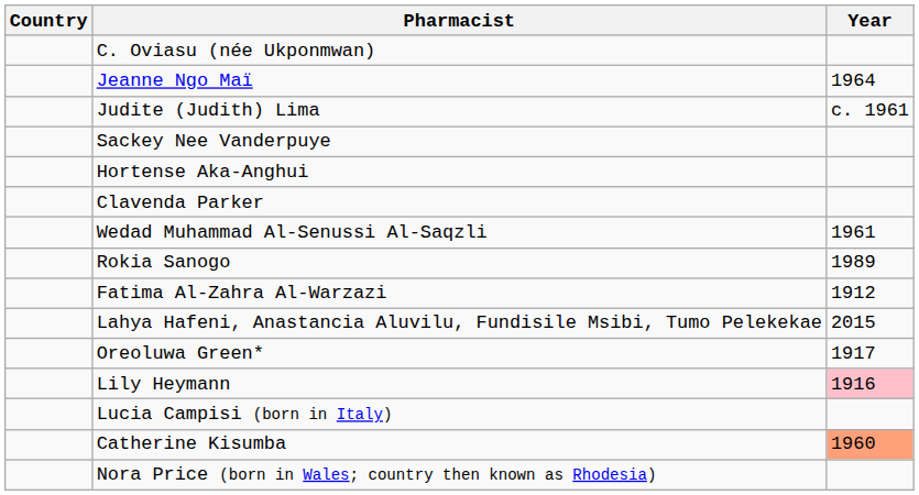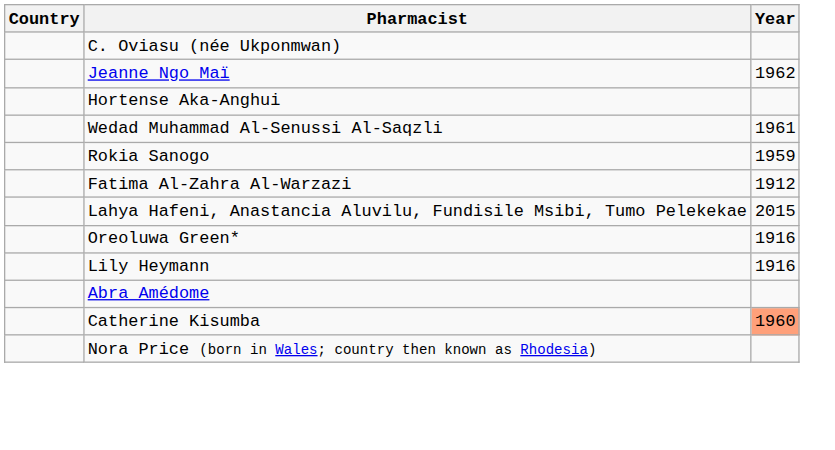Jeanne Ngo Maï | Year: 1964 -> 1962
- row: Judite (Judith) Lima | c. 1961
- row: Sackey Nee Vanderpuye
- row: Clavenda Parker
Rokia Sanogo | Year: 1989 -> 1959
Oreoluwa Green* | Year: 1917 -> 1916
Lily Heymann | Year: pink background -> no background
+ row: Abra Amédome
- row: Lucia Campisi (born in Italy)
